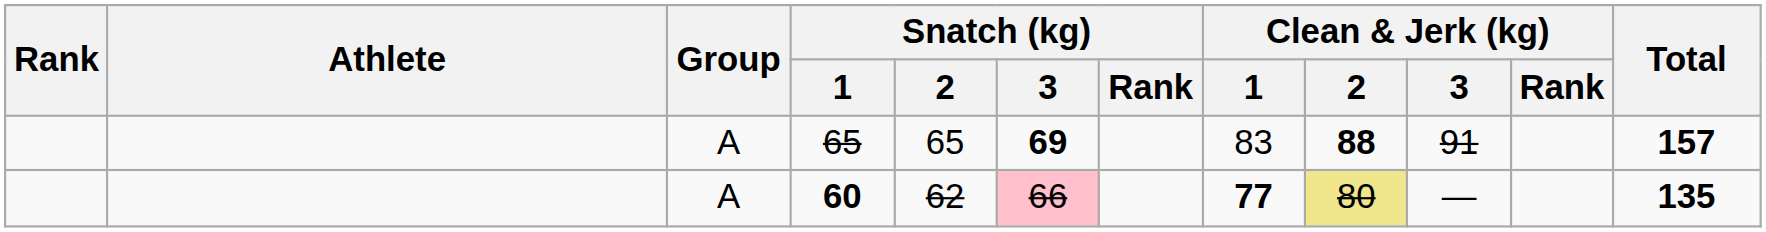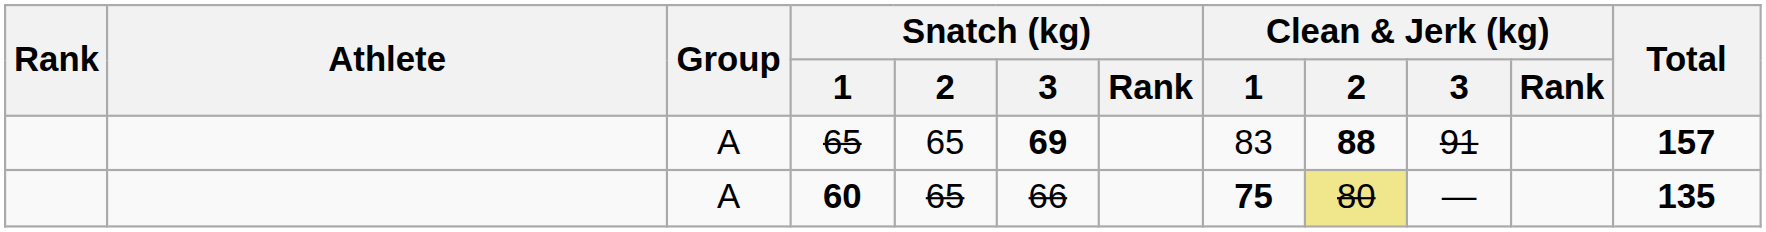60 | Snatch (kg) / 2: 62 -> 65
60 | Snatch (kg) / 3: pink background -> no background
60 | Clean & Jerk (kg) / 1: 77 -> 75
